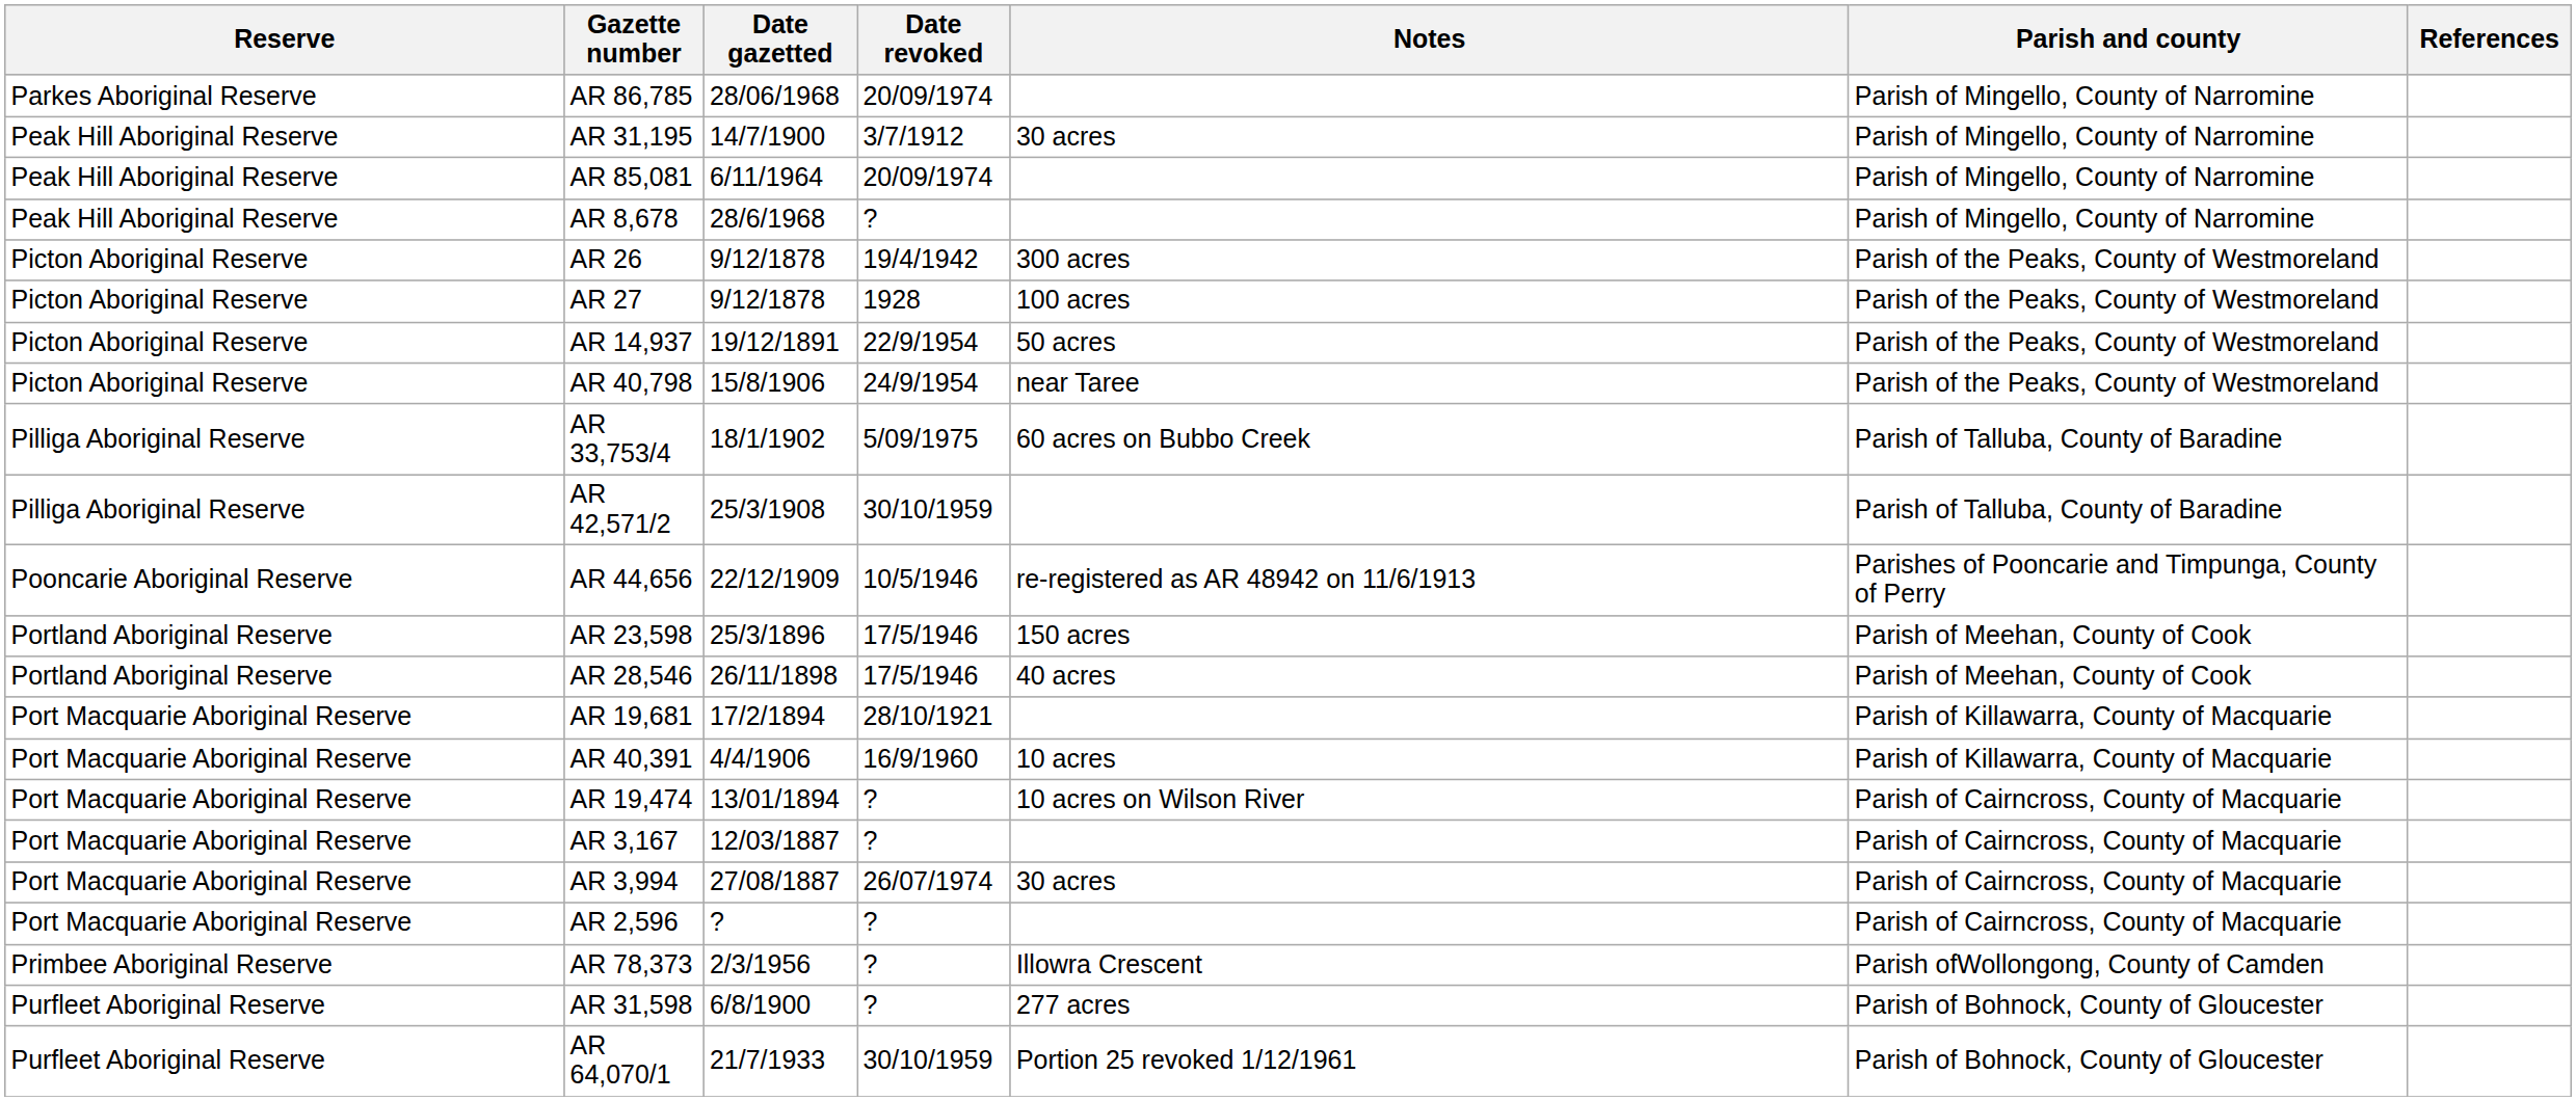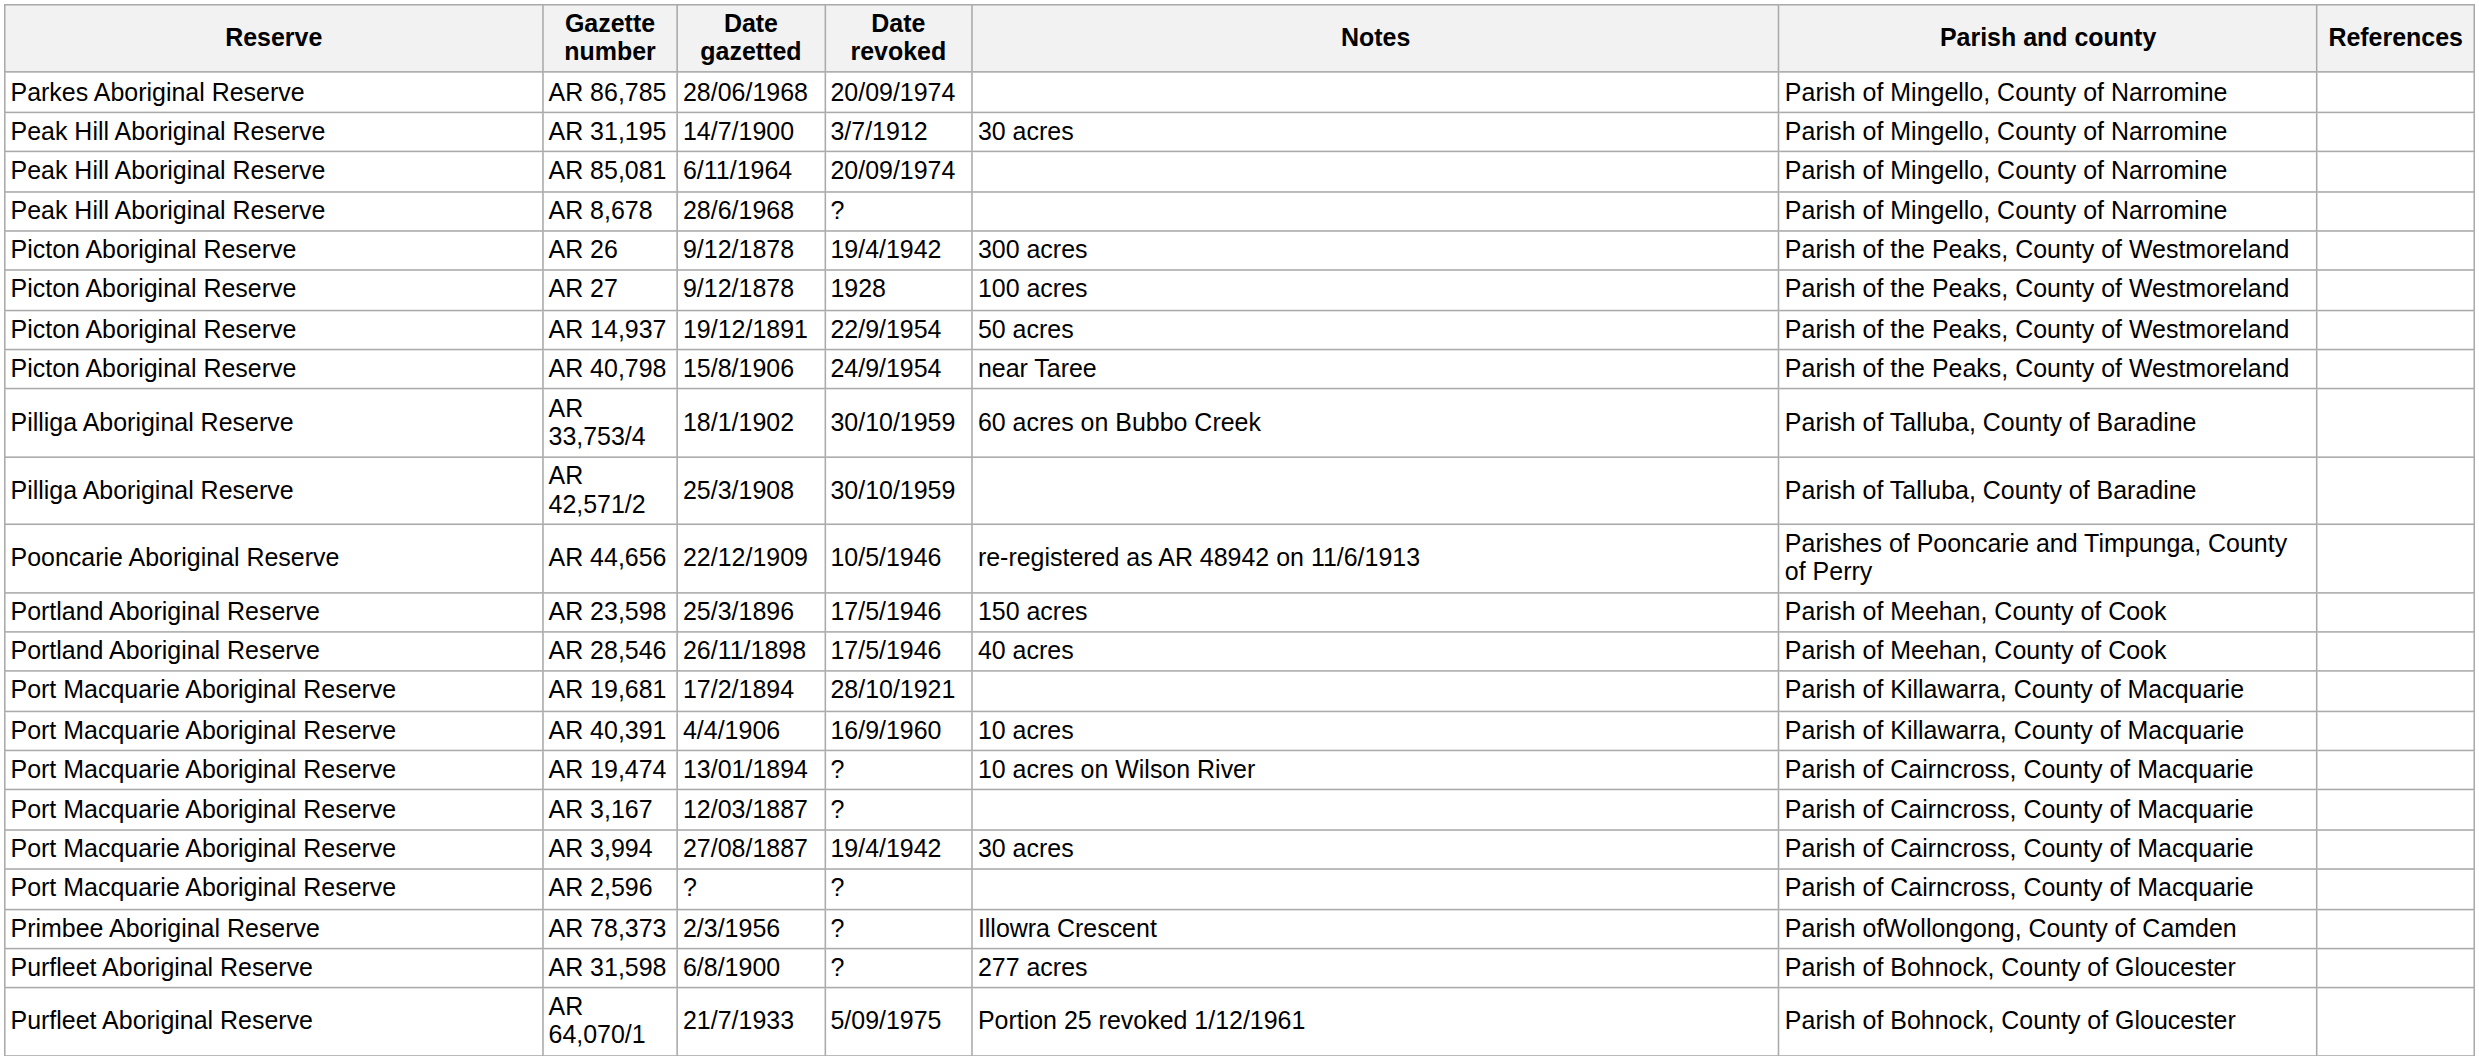AR 33,753/4 | Date revoked: 5/09/1975 -> 30/10/1959
AR 3,994 | Date revoked: 26/07/1974 -> 19/4/1942
AR 64,070/1 | Date revoked: 30/10/1959 -> 5/09/1975
